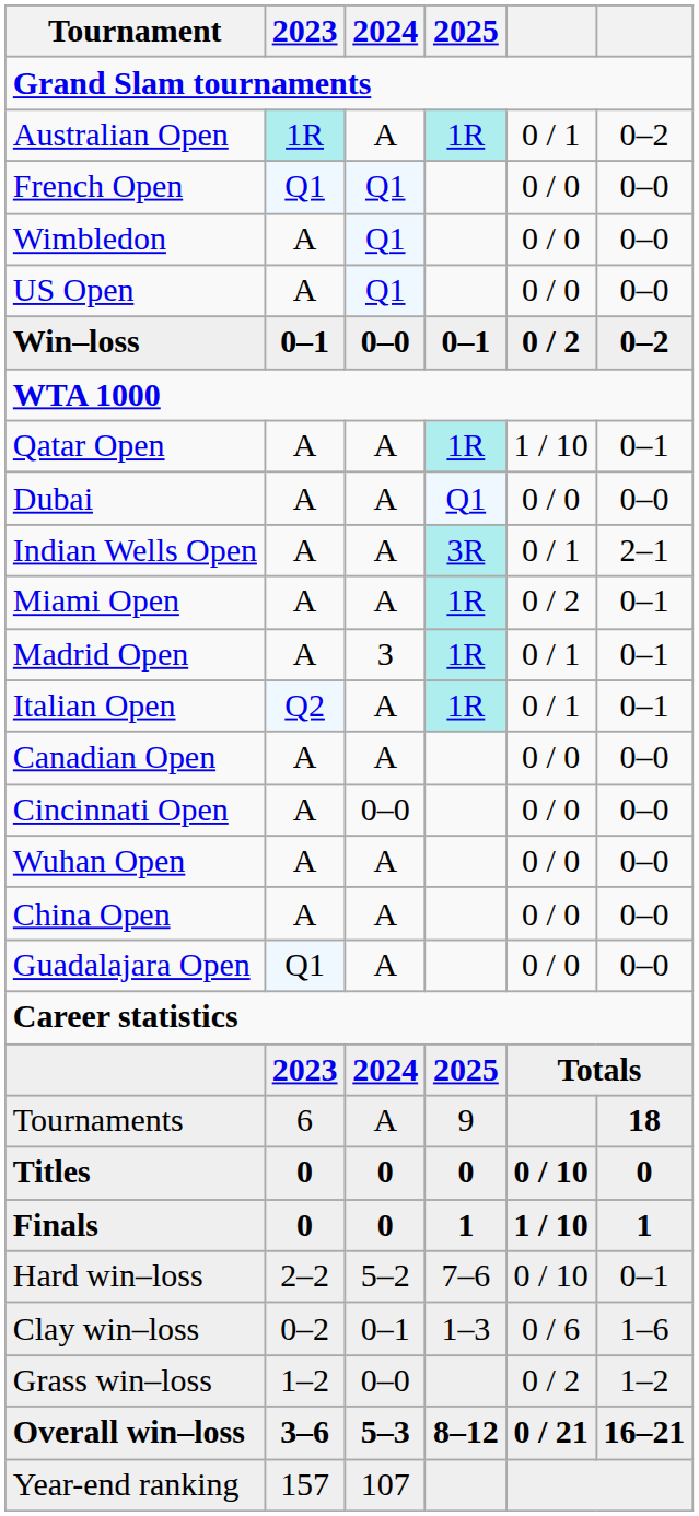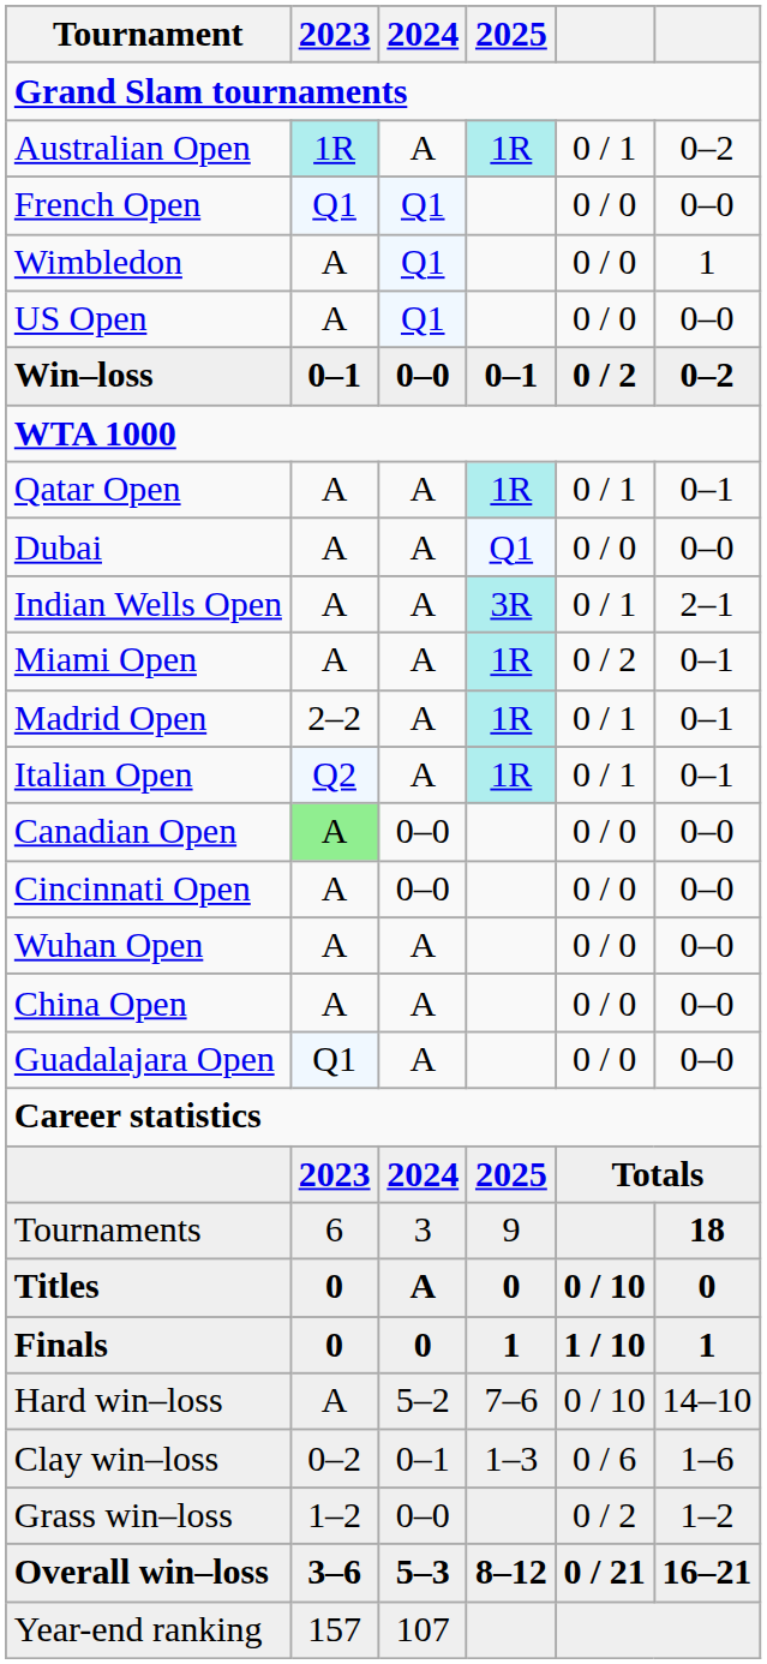Wimbledon | column 6: 0–0 -> 1
Qatar Open | column 5: 1 / 10 -> 0 / 1
Madrid Open | 2023: A -> 2–2
Madrid Open | 2024: 3 -> A
Canadian Open | 2023: no background -> lightgreen background
Canadian Open | 2024: A -> 0–0
Tournaments | 2024: A -> 3
Titles | 2024: 0 -> A
Hard win–loss | 2023: 2–2 -> A
Hard win–loss | column 6: 0–1 -> 14–10
